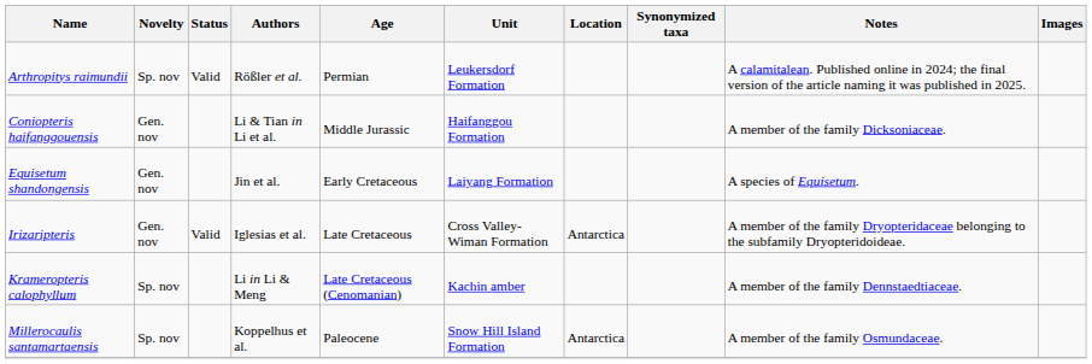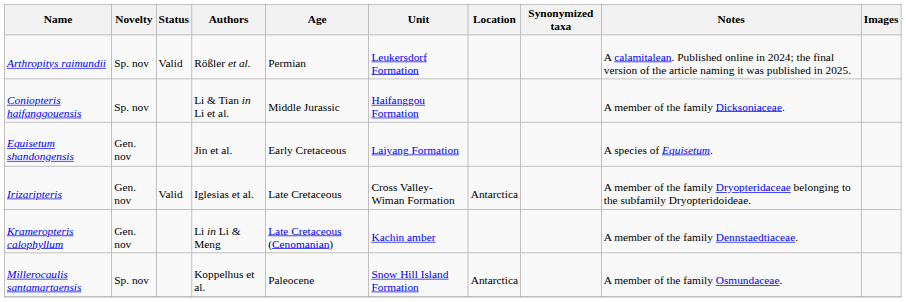Coniopteris haifanggouensis | Novelty: Gen. nov -> Sp. nov
Krameropteris calophyllum | Novelty: Sp. nov -> Gen. nov
